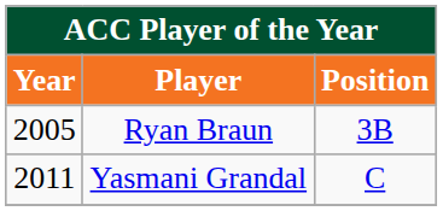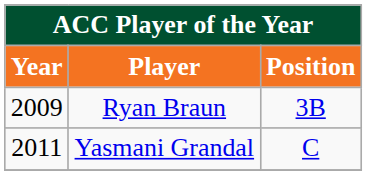Ryan Braun | Year: 2005 -> 2009
